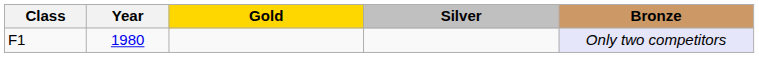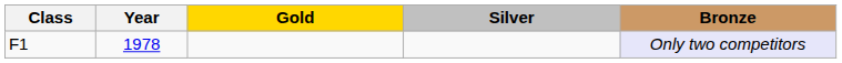F1 | Year: 1980 -> 1978
